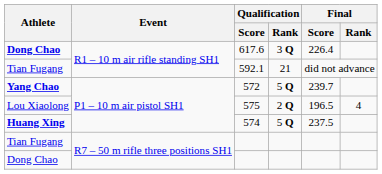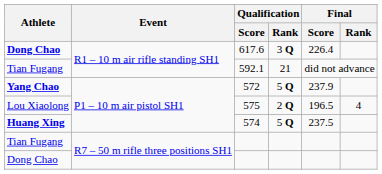572 | Final / Score: 239.7 -> 237.9
